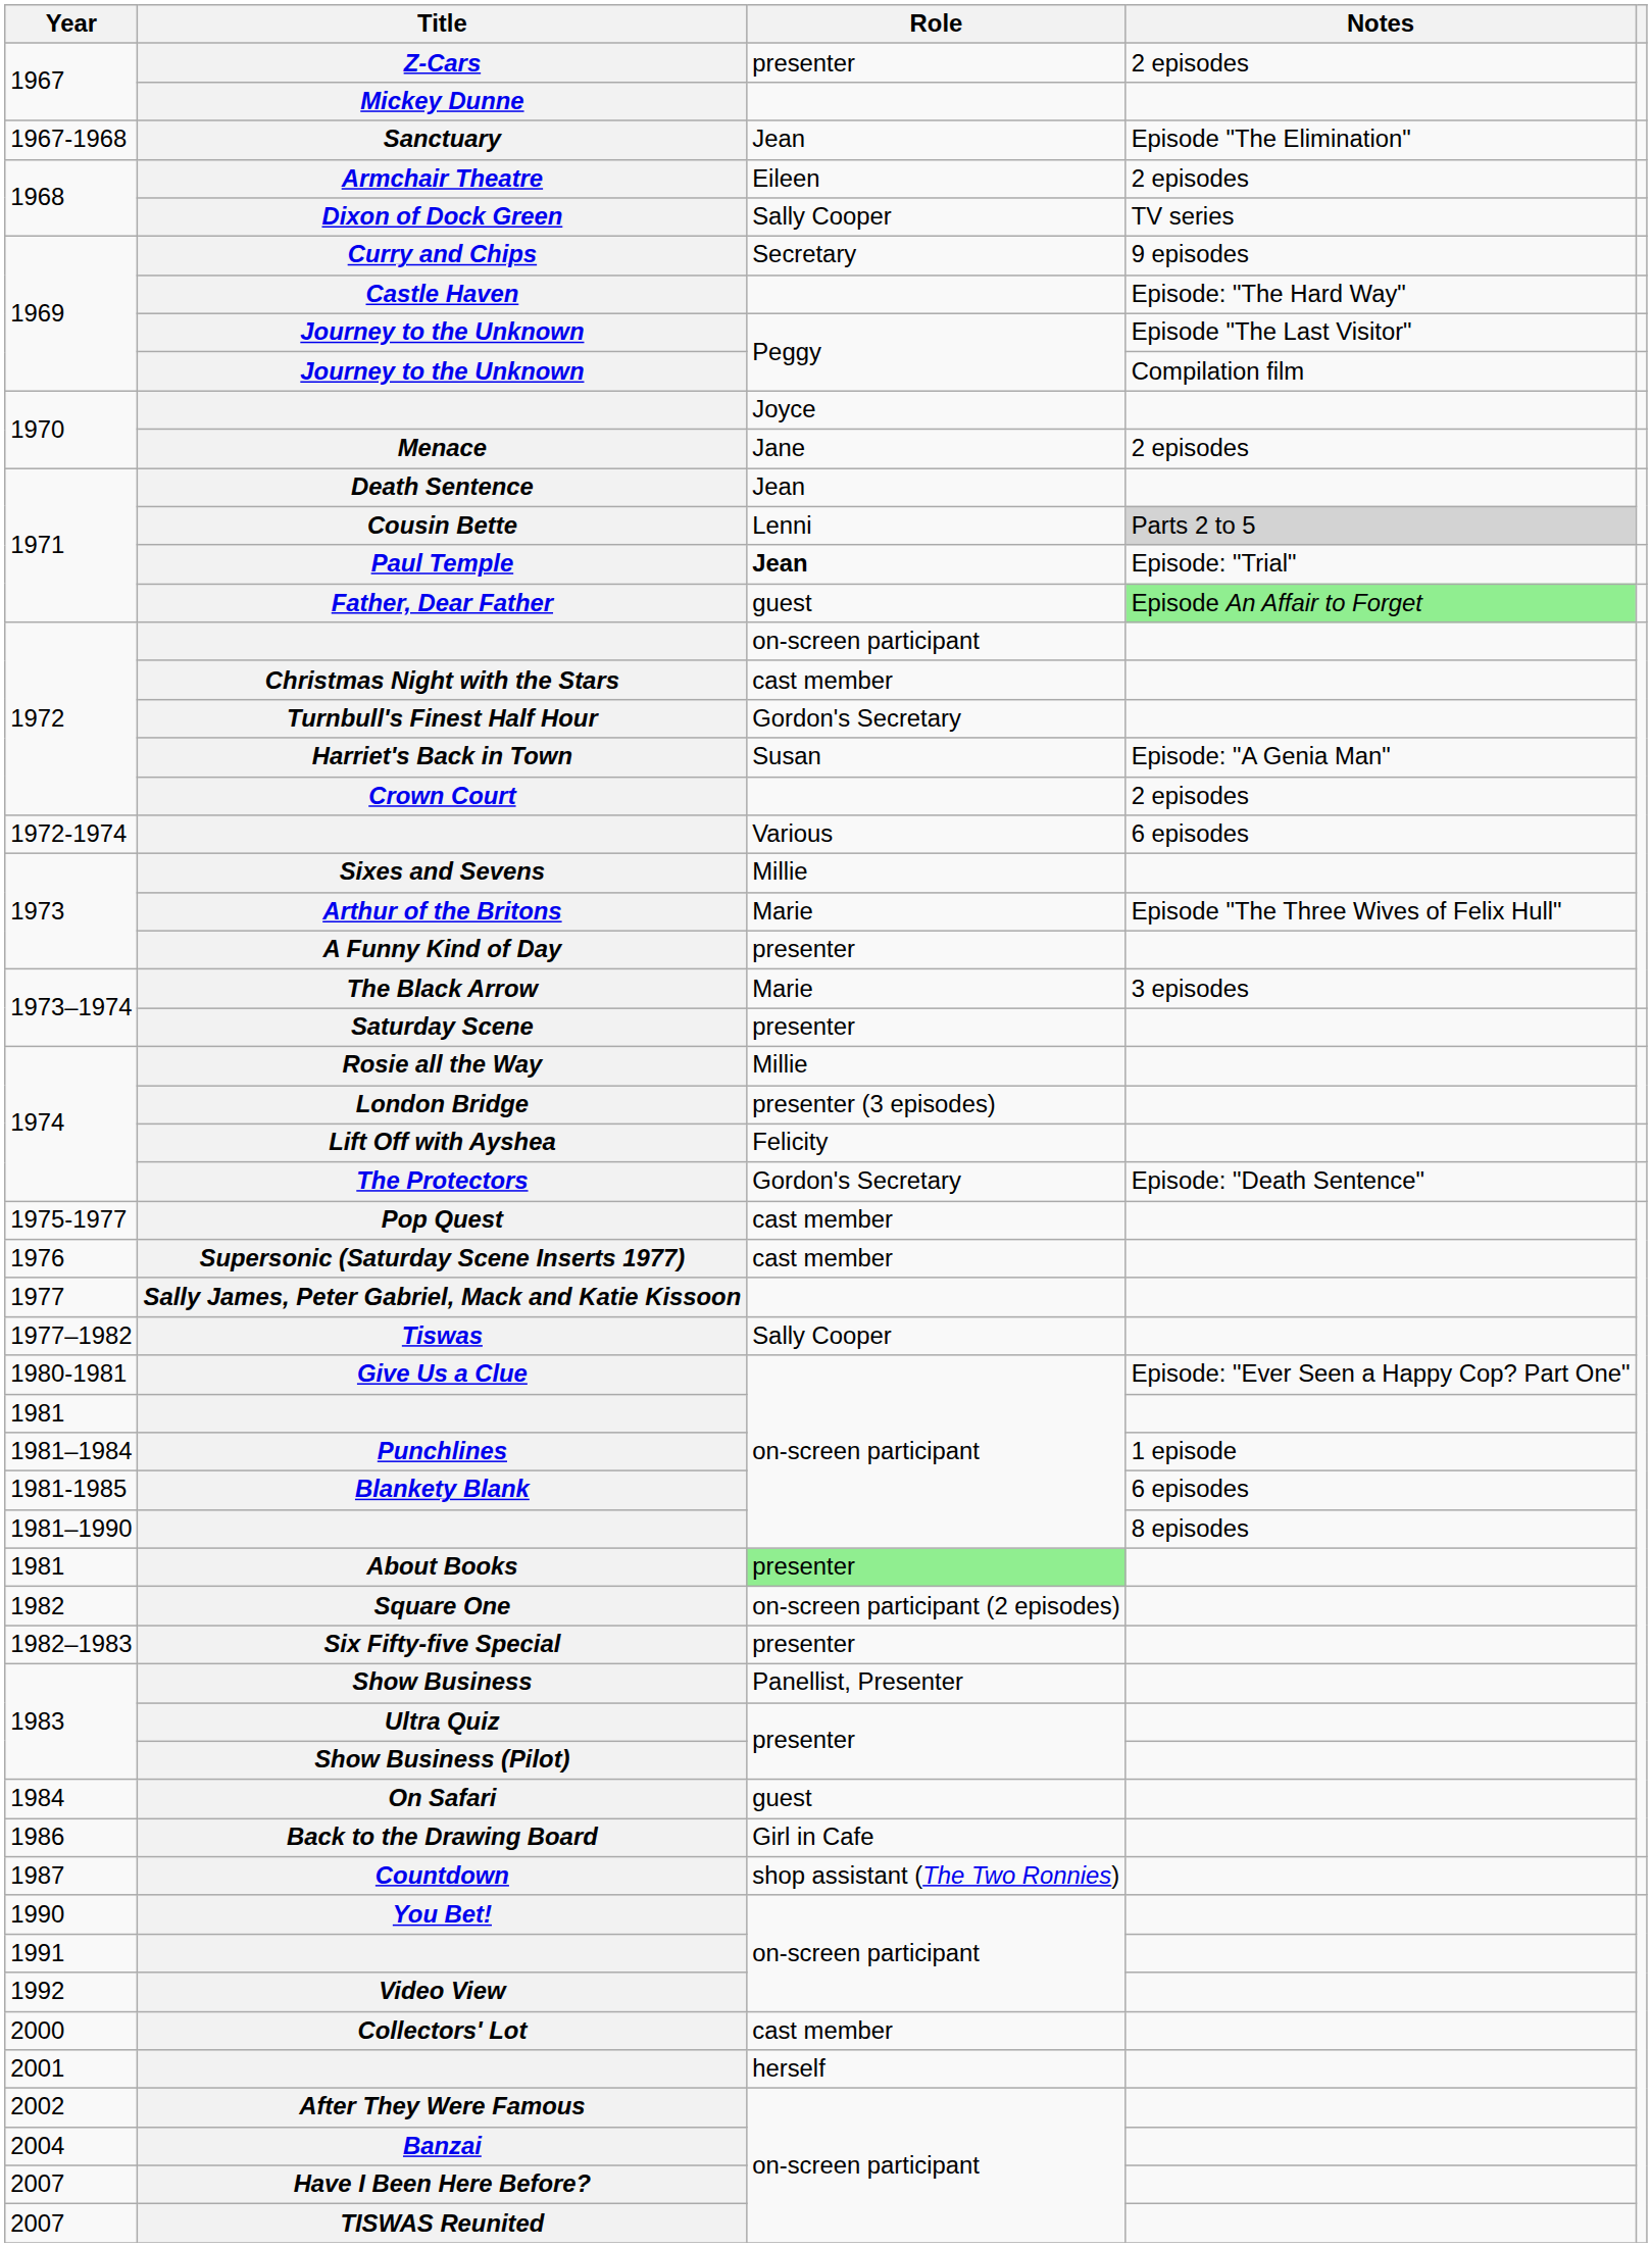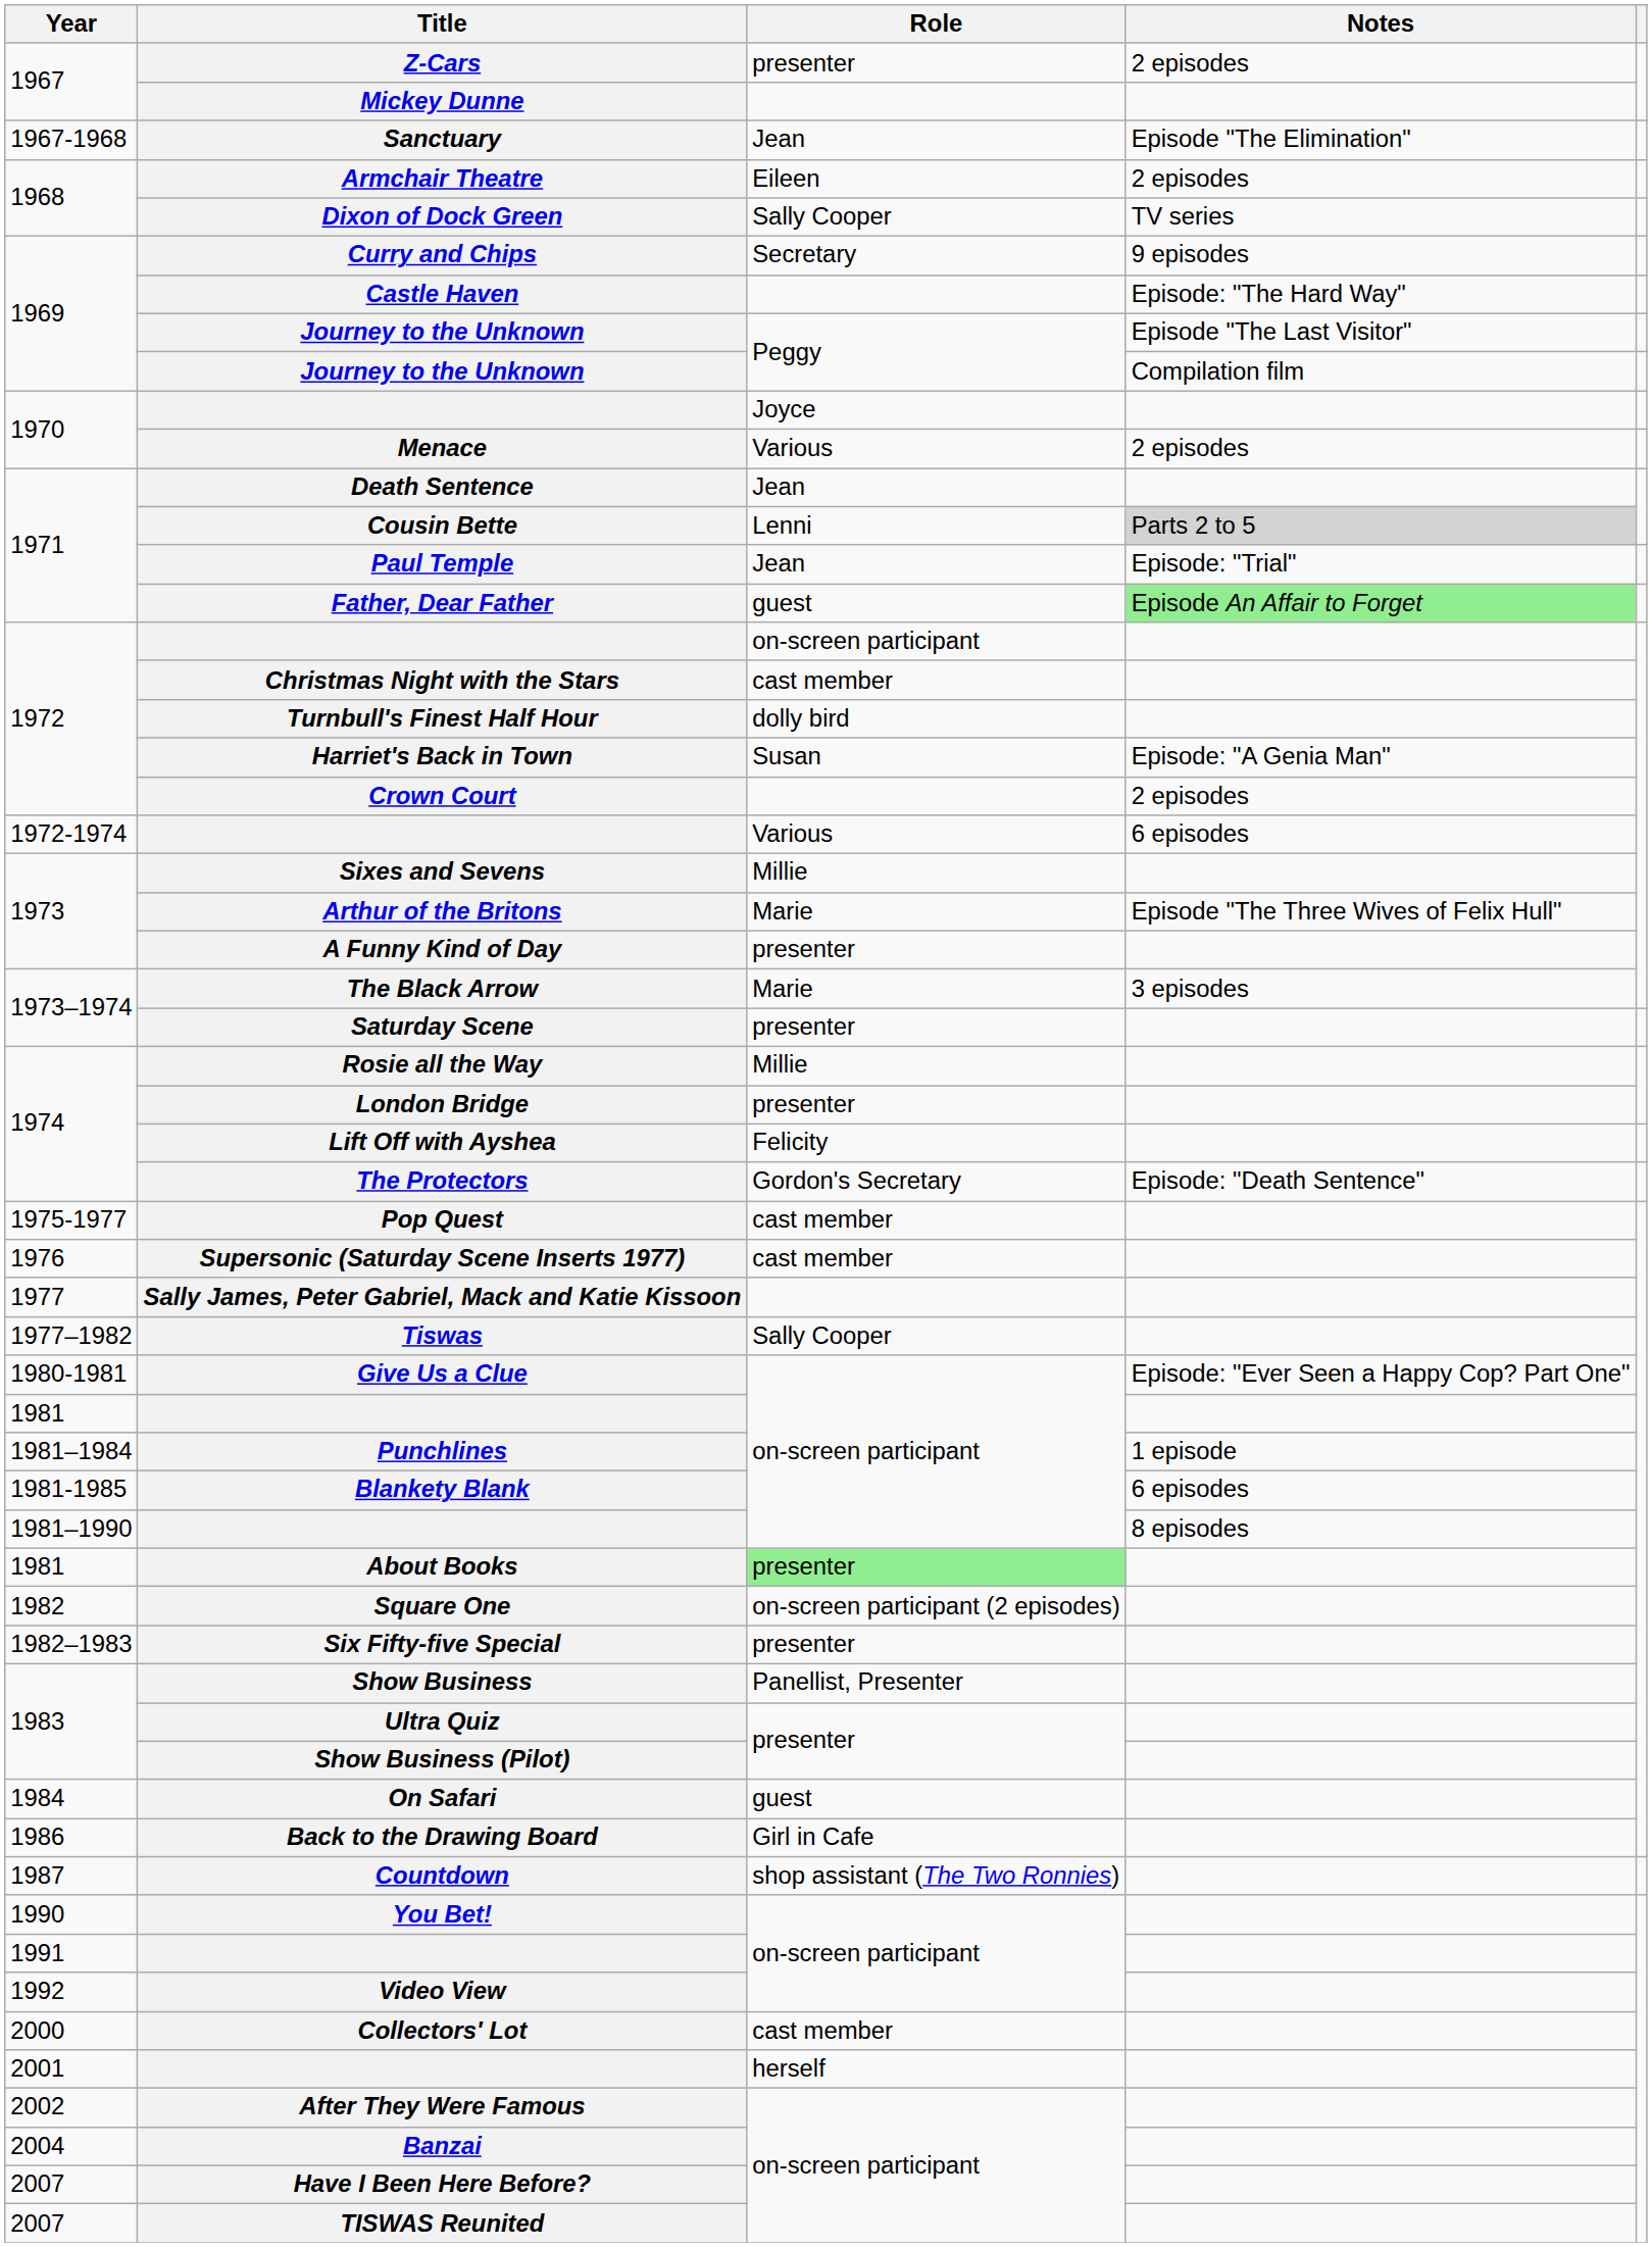Menace | Role: Jane -> Various
Paul Temple | Role: bold -> normal
Turnbull's Finest Half Hour | Role: Gordon's Secretary -> dolly bird
London Bridge | Role: presenter (3 episodes) -> presenter
